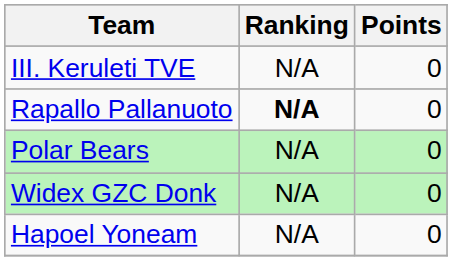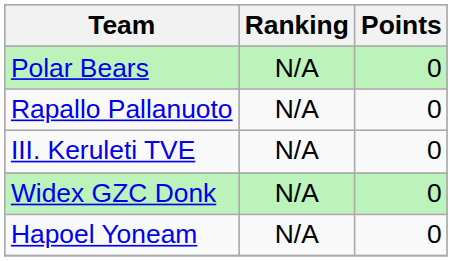rows swapped: III. Keruleti TVE <-> Polar Bears
Rapallo Pallanuoto | Ranking: bold -> normal
